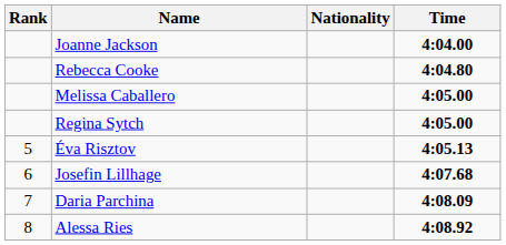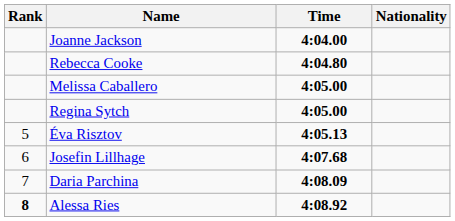columns swapped: Nationality <-> Time
Alessa Ries | Rank: normal -> bold
